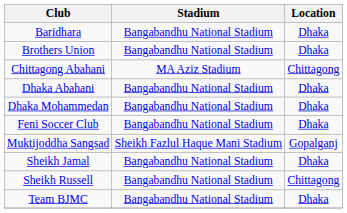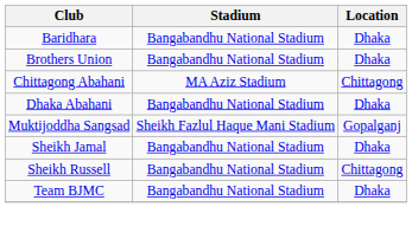- row: Dhaka Mohammedan | Bangabandhu National Stadium | Dhaka
- row: Feni Soccer Club | Bangabandhu National Stadium | Dhaka
